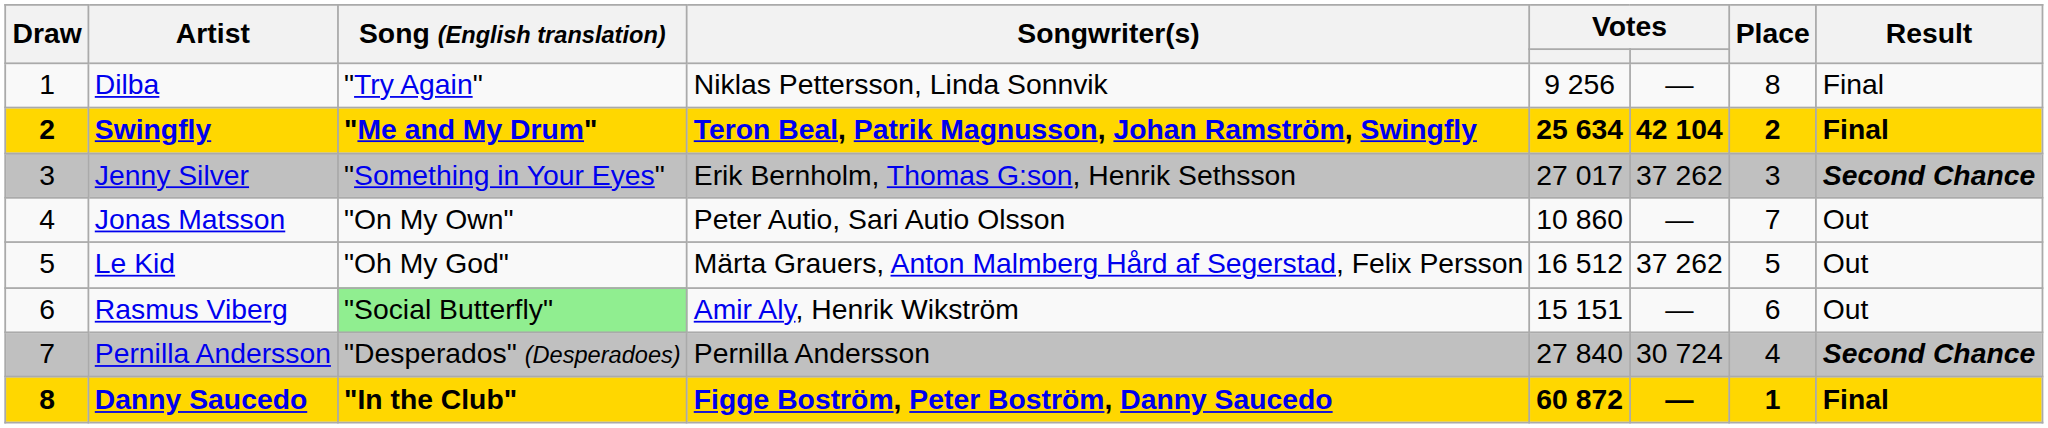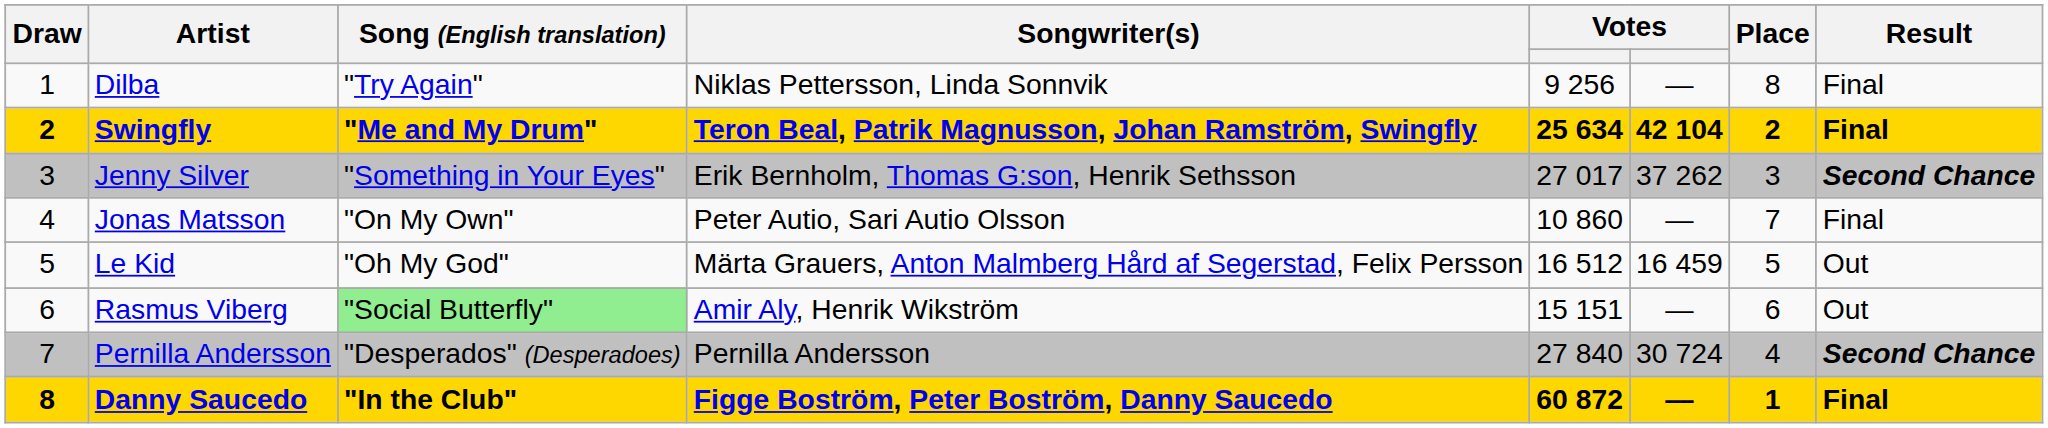Jonas Matsson | Result: Out -> Final
Le Kid | column 6: 37 262 -> 16 459
